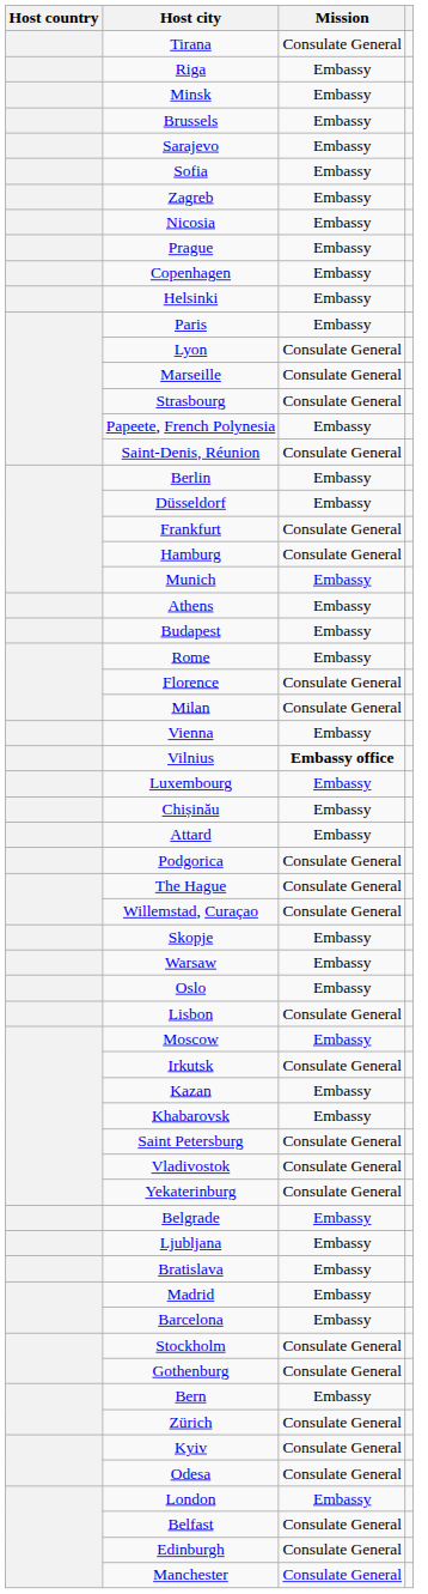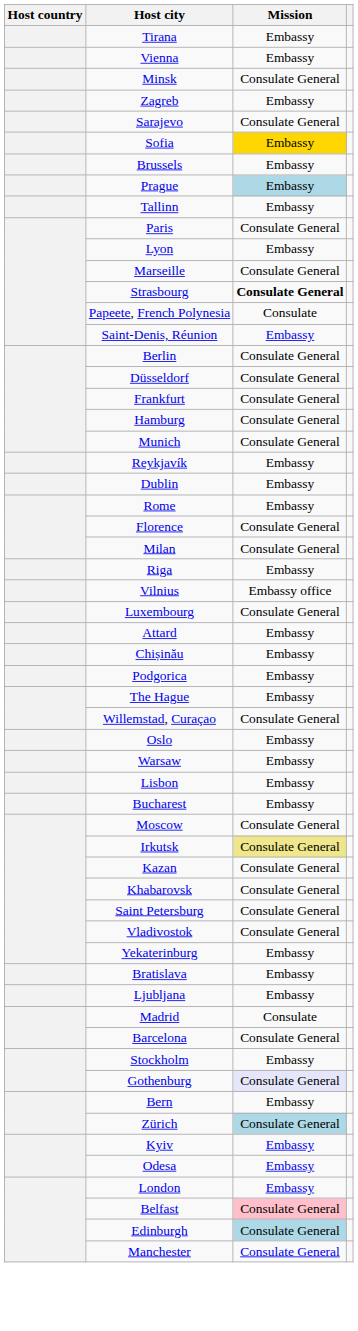Tirana | Mission: Consulate General -> Embassy
rows swapped: Vienna <-> Riga
Minsk | Mission: Embassy -> Consulate General
rows swapped: Brussels <-> Zagreb
Sarajevo | Mission: Embassy -> Consulate General
Sofia | Mission: no background -> gold background
- row: Nicosia | Embassy
Prague | Mission: no background -> lightblue background
- row: Copenhagen | Embassy
+ row: Tallinn | Embassy
- row: Helsinki | Embassy
Paris | Mission: Embassy -> Consulate General
Lyon | Mission: Consulate General -> Embassy
Strasbourg | Mission: normal -> bold
Papeete, French Polynesia | Mission: Embassy -> Consulate
Saint-Denis, Réunion | Mission: Consulate General -> Embassy
Berlin | Mission: Embassy -> Consulate General
Düsseldorf | Mission: Embassy -> Consulate General
Munich | Mission: Embassy -> Consulate General
- row: Athens | Embassy
- row: Budapest | Embassy
+ row: Reykjavík | Embassy
+ row: Dublin | Embassy
Vilnius | Mission: bold -> normal
Luxembourg | Mission: Embassy -> Consulate General
rows swapped: Attard <-> Chișinău
Podgorica | Mission: Consulate General -> Embassy
The Hague | Mission: Consulate General -> Embassy
- row: Skopje | Embassy
rows swapped: Oslo <-> Warsaw
Lisbon | Mission: Consulate General -> Embassy
+ row: Bucharest | Embassy
Moscow | Mission: Embassy -> Consulate General
Irkutsk | Mission: no background -> khaki background
Kazan | Mission: Embassy -> Consulate General
Khabarovsk | Mission: Embassy -> Consulate General
Yekaterinburg | Mission: Consulate General -> Embassy
- row: Belgrade | Embassy
rows swapped: Bratislava <-> Ljubljana
Madrid | Mission: Embassy -> Consulate
Barcelona | Mission: Embassy -> Consulate General
Stockholm | Mission: Consulate General -> Embassy
Gothenburg | Mission: no background -> lavender background
Zürich | Mission: no background -> lightblue background
Kyiv | Mission: Consulate General -> Embassy
Odesa | Mission: Consulate General -> Embassy
Belfast | Mission: no background -> pink background
Edinburgh | Mission: no background -> lightblue background
